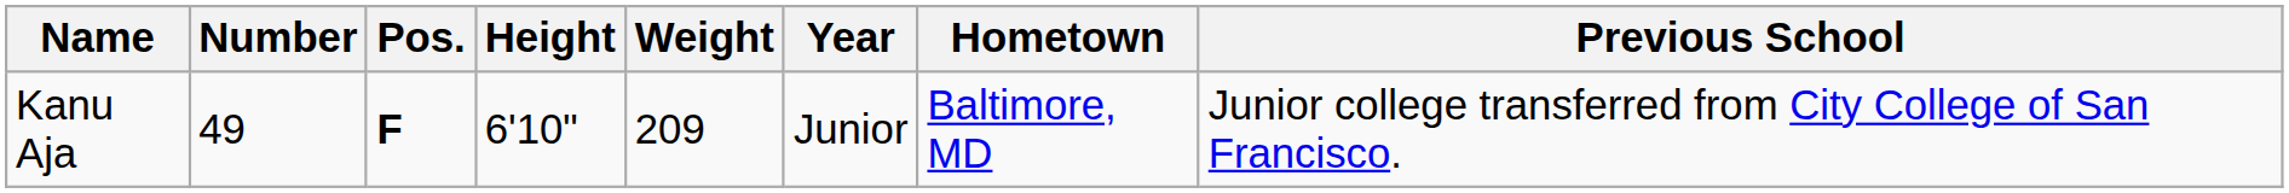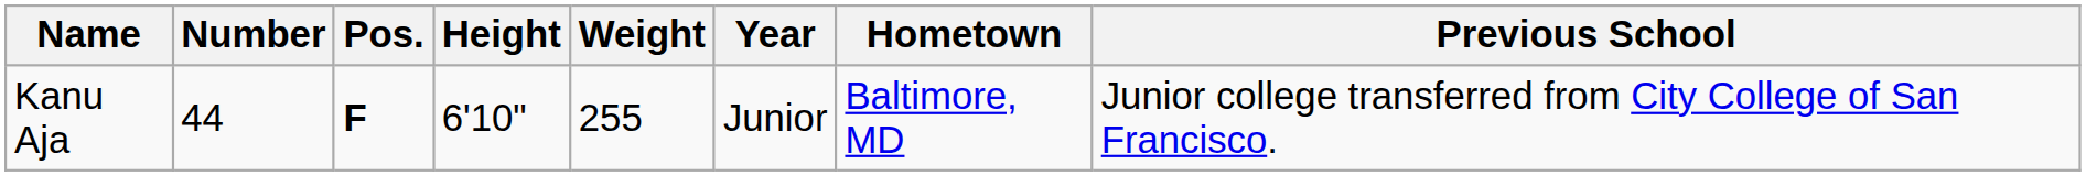Kanu Aja | Number: 49 -> 44
Kanu Aja | Weight: 209 -> 255
